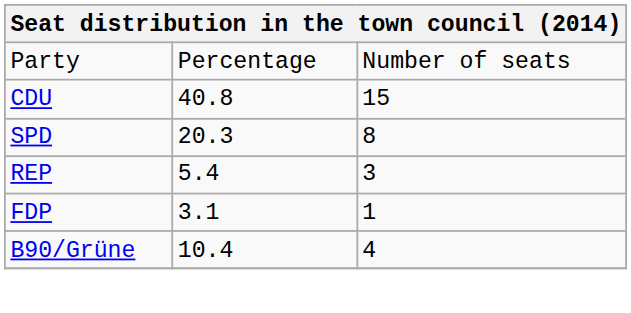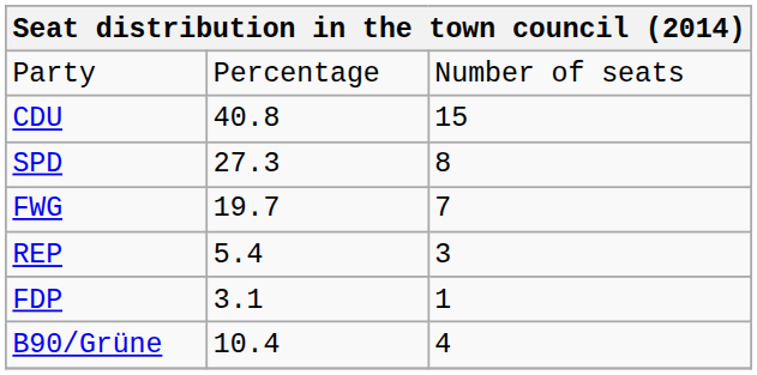SPD | column 2: 20.3 -> 27.3
+ row: FWG | 19.7 | 7
